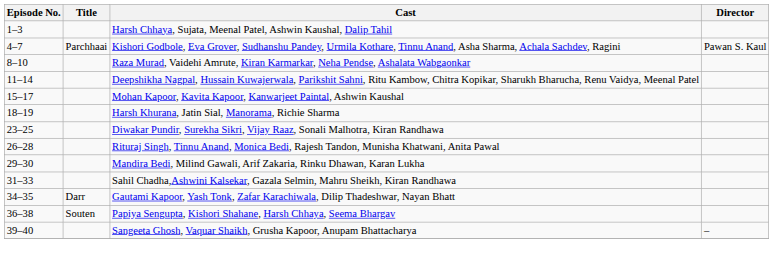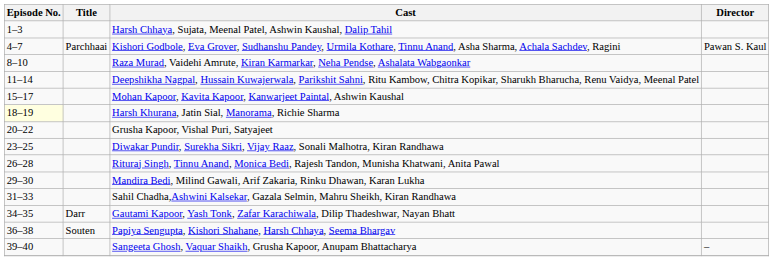Harsh Khurana, Jatin Sial, Manorama, Richie Sharma | Episode No.: no background -> lightyellow background
+ row: 20–22 | Grusha Kapoor, Vishal Puri, Satyajeet
